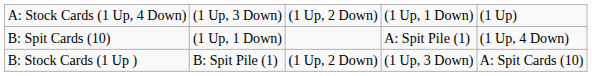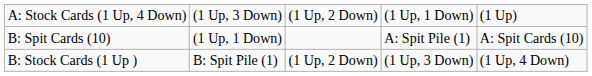B: Spit Cards (10) | column 5: (1 Up, 4 Down) -> A: Spit Cards (10)
B: Stock Cards (1 Up ) | column 5: A: Spit Cards (10) -> (1 Up, 4 Down)
